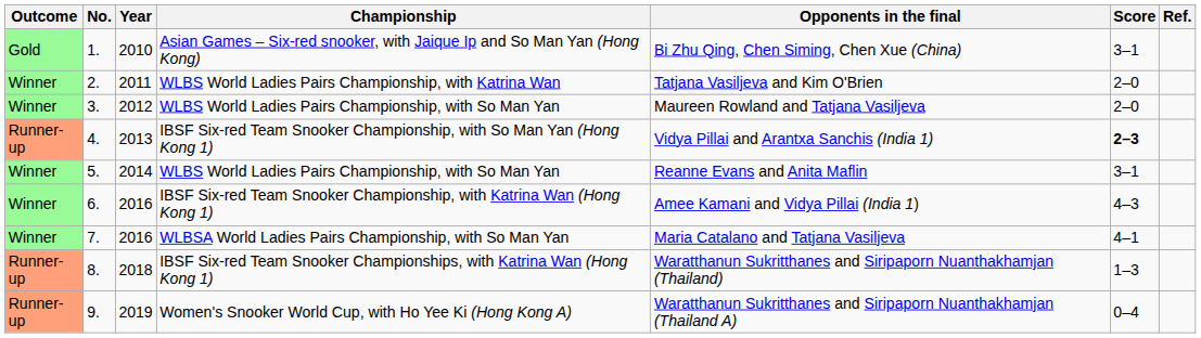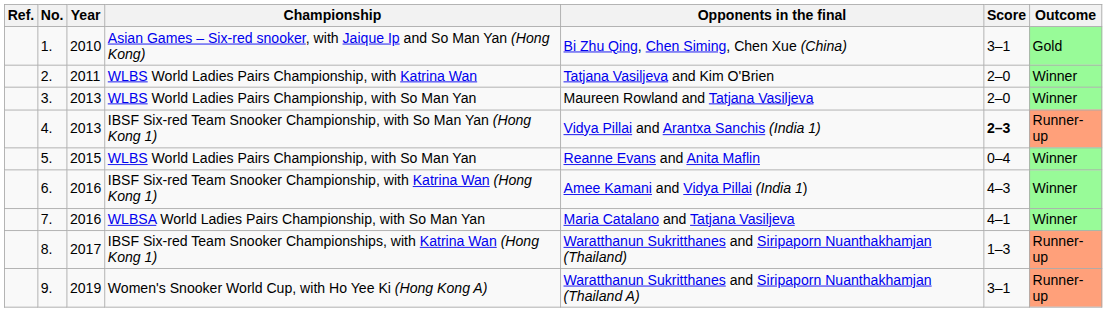columns swapped: Outcome <-> Ref.
3. | Year: 2012 -> 2013
5. | Year: 2014 -> 2015
5. | Score: 3–1 -> 0–4
8. | Year: 2018 -> 2017
9. | Score: 0–4 -> 3–1
